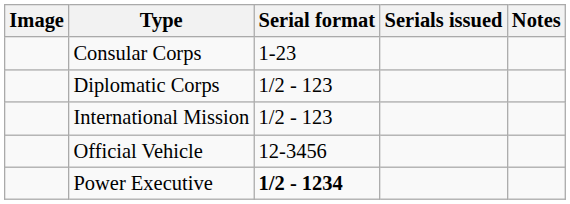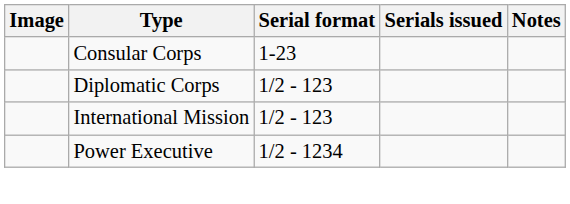- row: Official Vehicle | 12-3456
Power Executive | Serial format: bold -> normal
